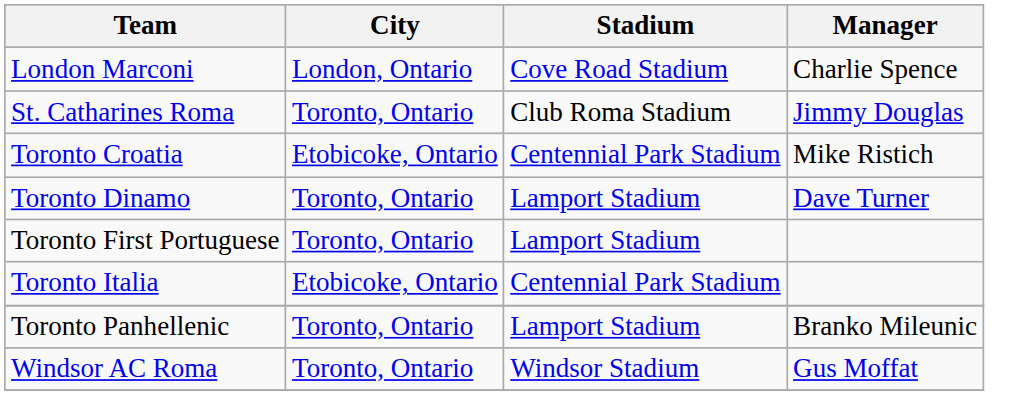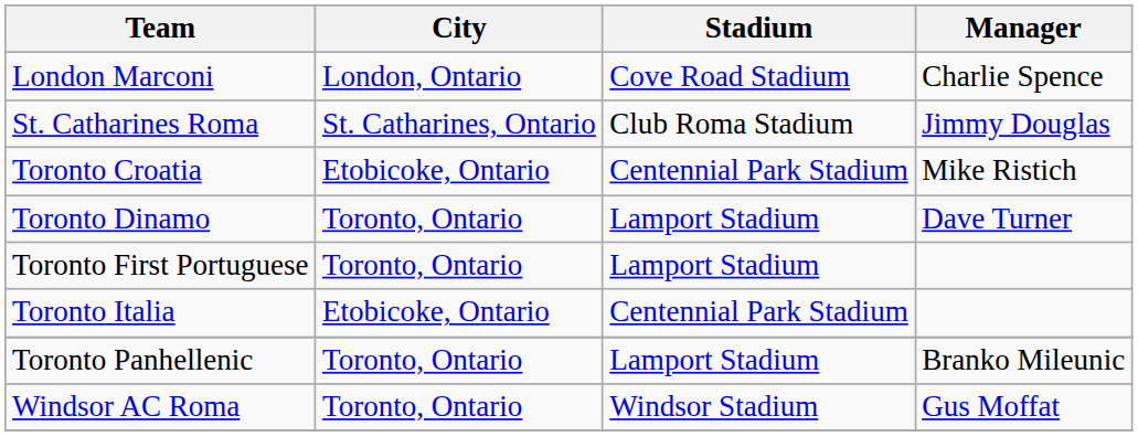St. Catharines Roma | City: Toronto, Ontario -> St. Catharines, Ontario
